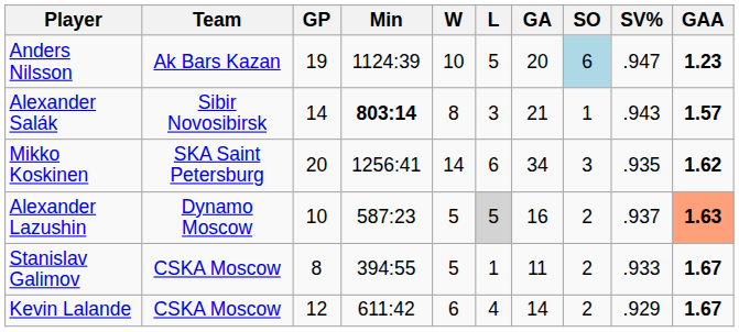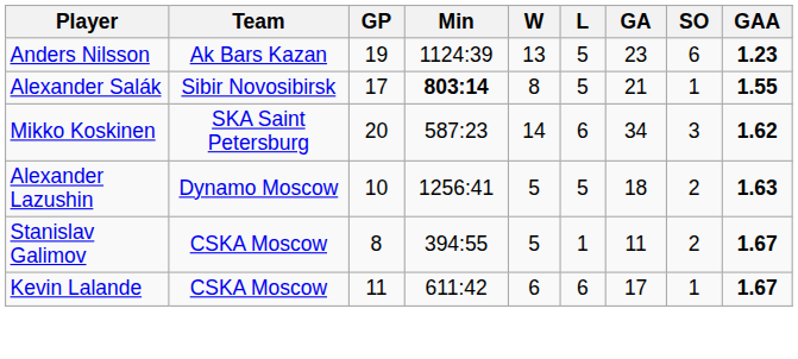- column: SV% | .947 | .943 | .935 | .937 | .933 | .929
Anders Nilsson | W: 10 -> 13
Anders Nilsson | GA: 20 -> 23
Anders Nilsson | SO: lightblue background -> no background
Alexander Salák | GP: 14 -> 17
Alexander Salák | L: 3 -> 5
Alexander Salák | GAA: 1.57 -> 1.55
Mikko Koskinen | Min: 1256:41 -> 587:23
Alexander Lazushin | Min: 587:23 -> 1256:41
Alexander Lazushin | L: lightgrey background -> no background
Alexander Lazushin | GA: 16 -> 18
Alexander Lazushin | GAA: lightsalmon background -> no background
Kevin Lalande | GP: 12 -> 11
Kevin Lalande | L: 4 -> 6
Kevin Lalande | GA: 14 -> 17
Kevin Lalande | SO: 2 -> 1
